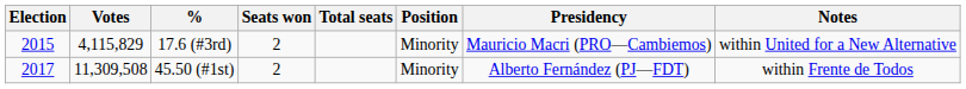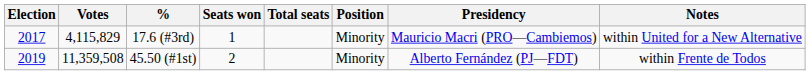17.6 (#3rd) | Election: 2015 -> 2017
17.6 (#3rd) | Seats won: 2 -> 1
45.50 (#1st) | Election: 2017 -> 2019
45.50 (#1st) | Votes: 11,309,508 -> 11,359,508
